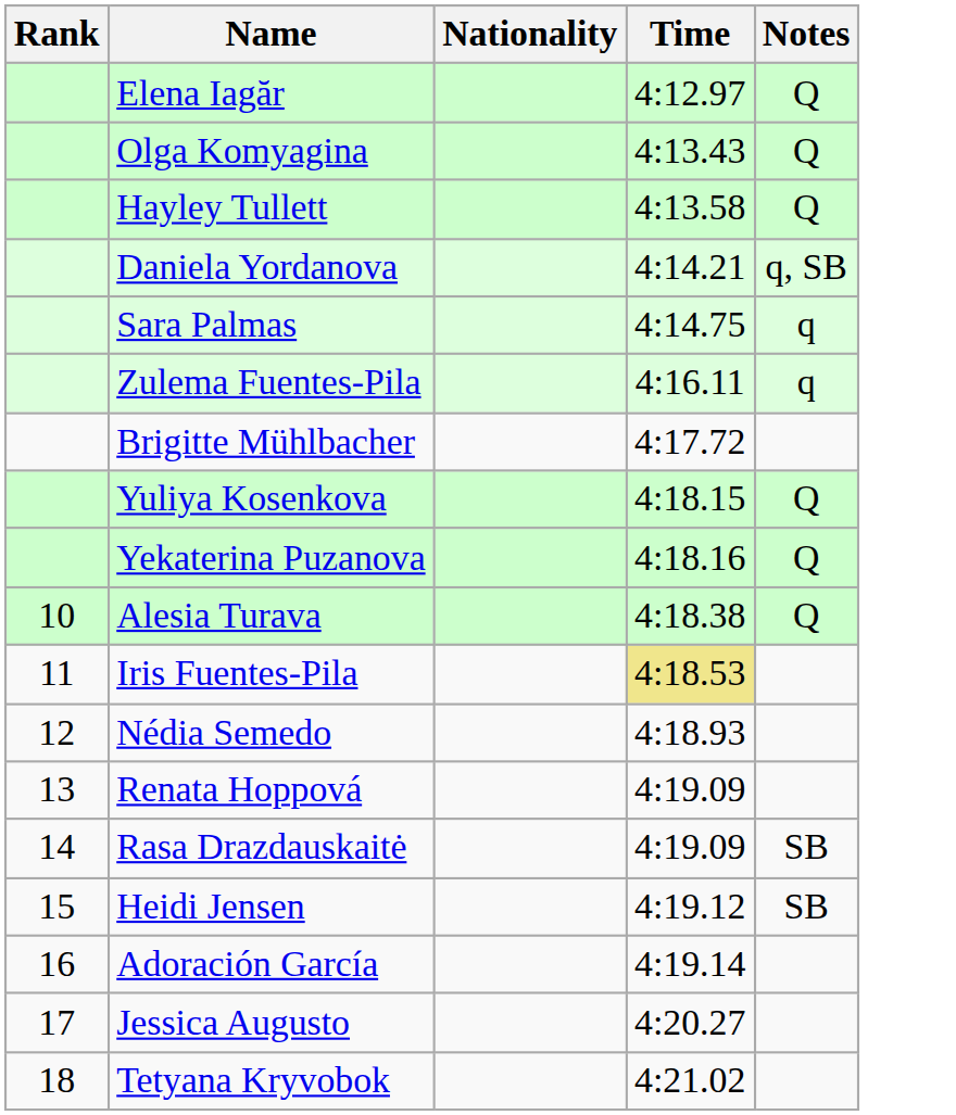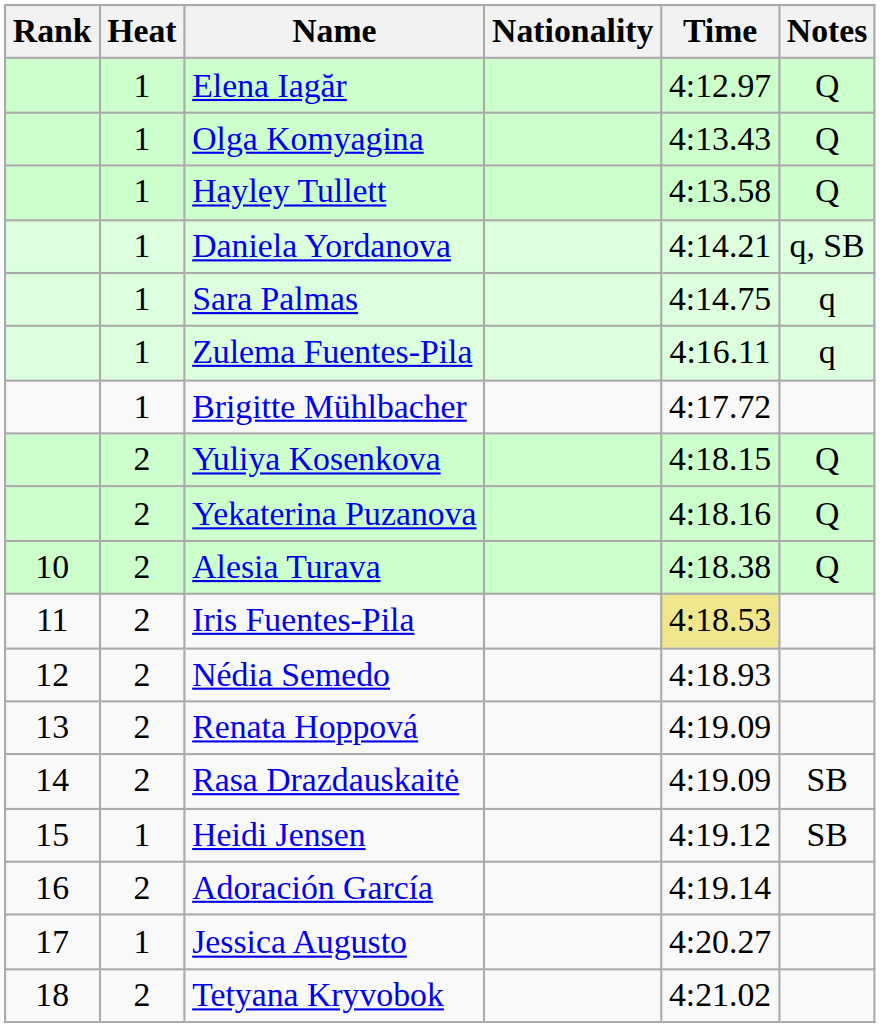+ column: Heat | 1 | 1 | 1 | 1 | 1 | 1 | 1 | 2 | 2 | 2 | 2 | 2 | 2 | 2 | 1 | 2 | 1 | 2
